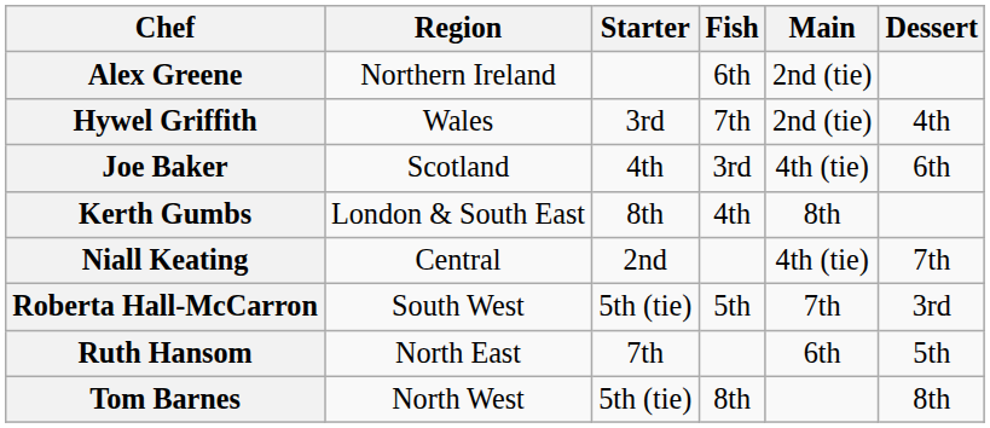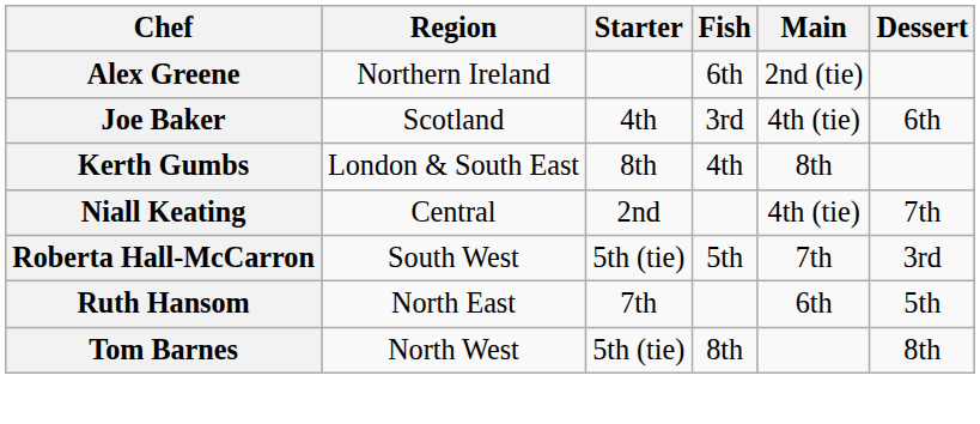- row: Hywel Griffith | Wales | 3rd | 7th | 2nd (tie) | 4th
